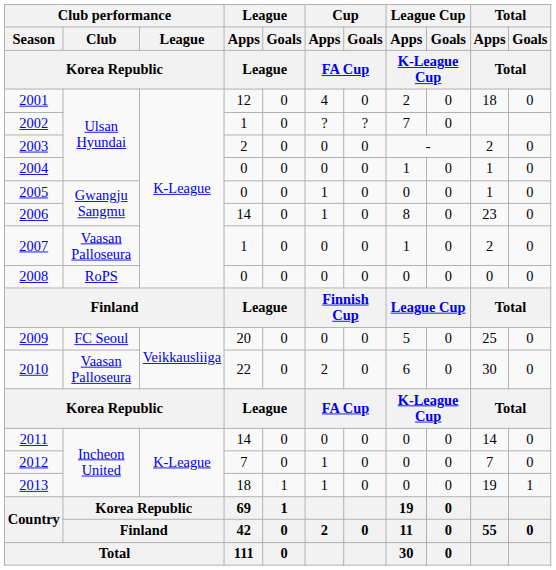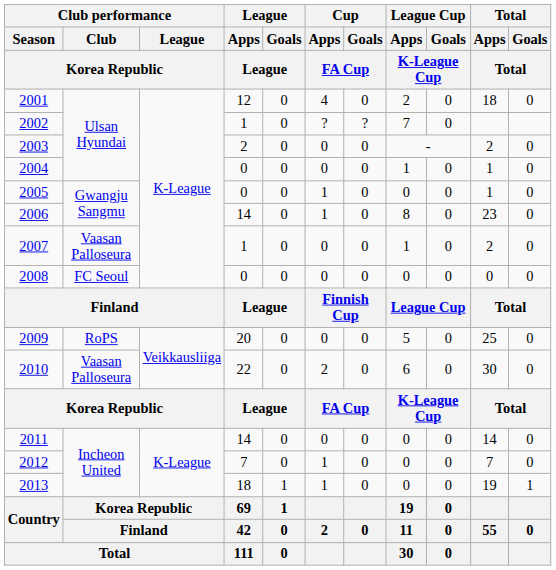2008 | Club performance / Club / Korea Republic: RoPS -> FC Seoul
2009 | Club performance / Club / Korea Republic: FC Seoul -> RoPS
